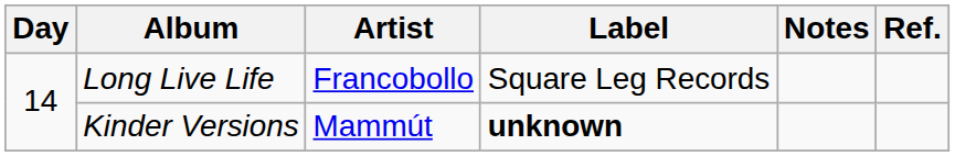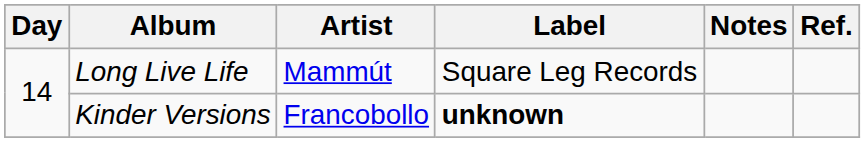Long Live Life | Artist: Francobollo -> Mammút
Kinder Versions | Artist: Mammút -> Francobollo
